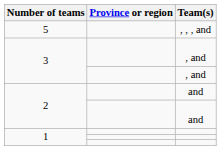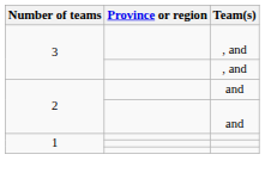- row: 5 | , , , and
